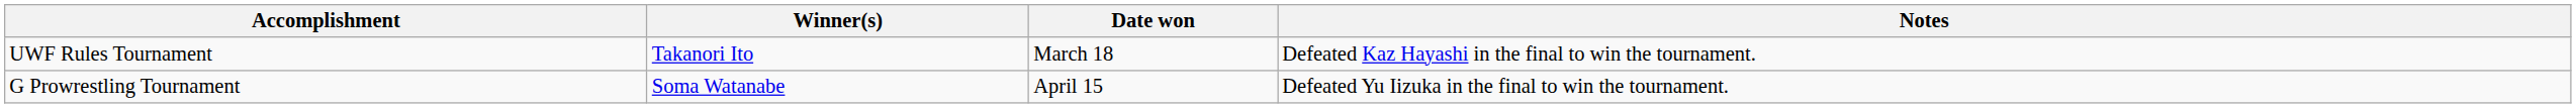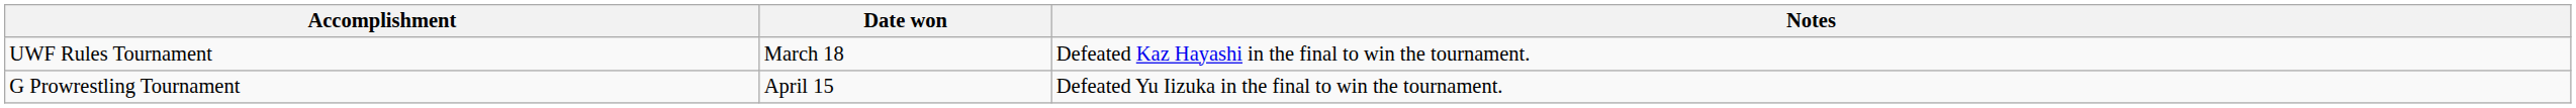- column: Winner(s) | Takanori Ito | Soma Watanabe
